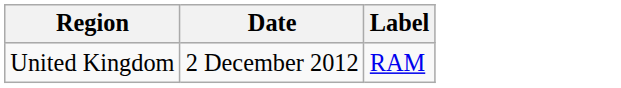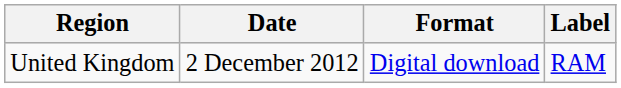+ column: Format | Digital download
